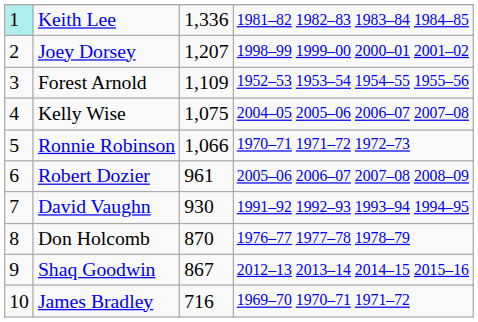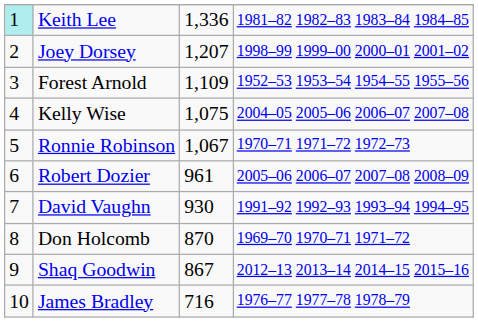Ronnie Robinson | column 3: 1,066 -> 1,067
Don Holcomb | column 4: 1976–77 1977–78 1978–79 -> 1969–70 1970–71 1971–72
James Bradley | column 4: 1969–70 1970–71 1971–72 -> 1976–77 1977–78 1978–79
